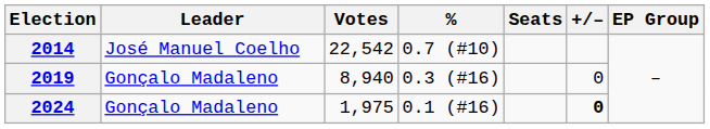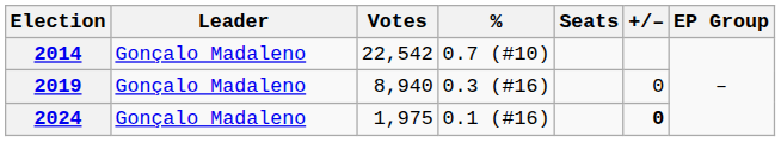2014 | Leader: José Manuel Coelho -> Gonçalo Madaleno
